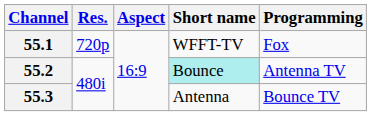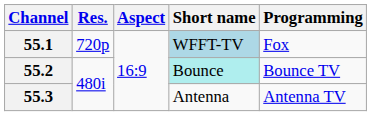55.1 | Short name: no background -> lightblue background
55.2 | Programming: Antenna TV -> Bounce TV
55.3 | Programming: Bounce TV -> Antenna TV
